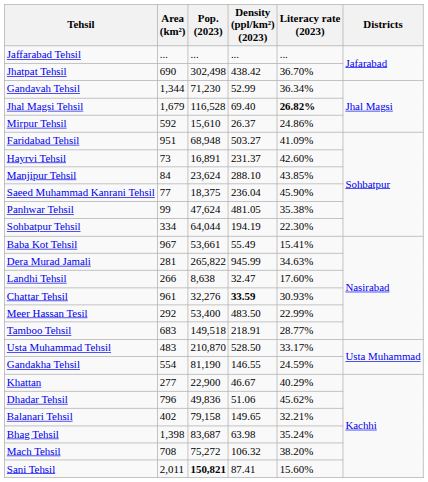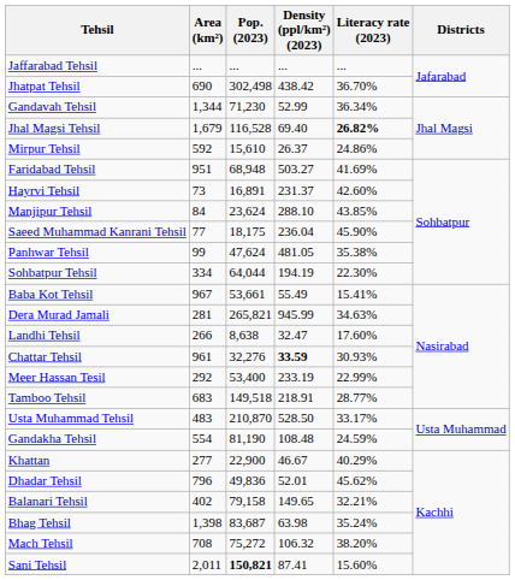Faridabad Tehsil | Literacy rate (2023): 41.09% -> 41.69%
Saeed Muhammad Kanrani Tehsil | Pop. (2023): 18,375 -> 18,175
Dera Murad Jamali | Pop. (2023): 265,822 -> 265,821
Meer Hassan Tesil | Density (ppl/km²) (2023): 483.50 -> 233.19
Gandakha Tehsil | Density (ppl/km²) (2023): 146.55 -> 108.48
Dhadar Tehsil | Density (ppl/km²) (2023): 51.06 -> 52.01
